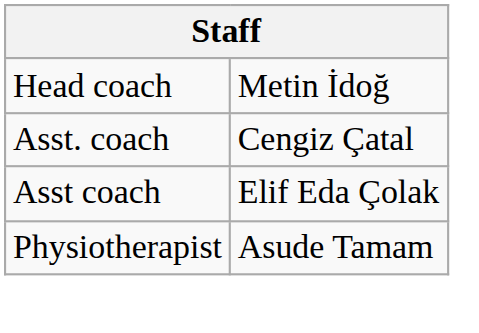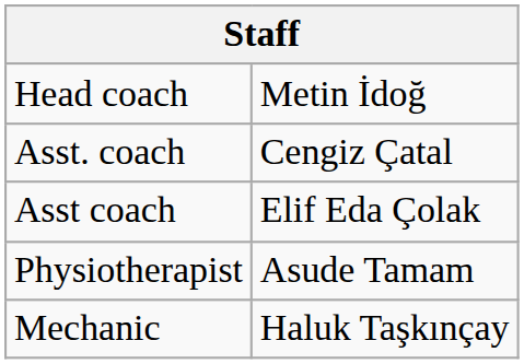+ row: Mechanic | Haluk Taşkınçay
